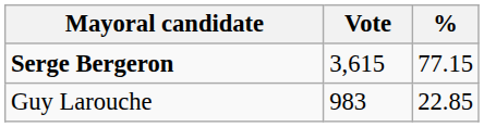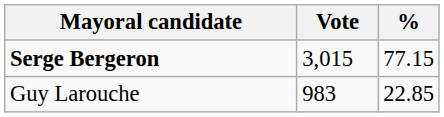Serge Bergeron | Vote: 3,615 -> 3,015
